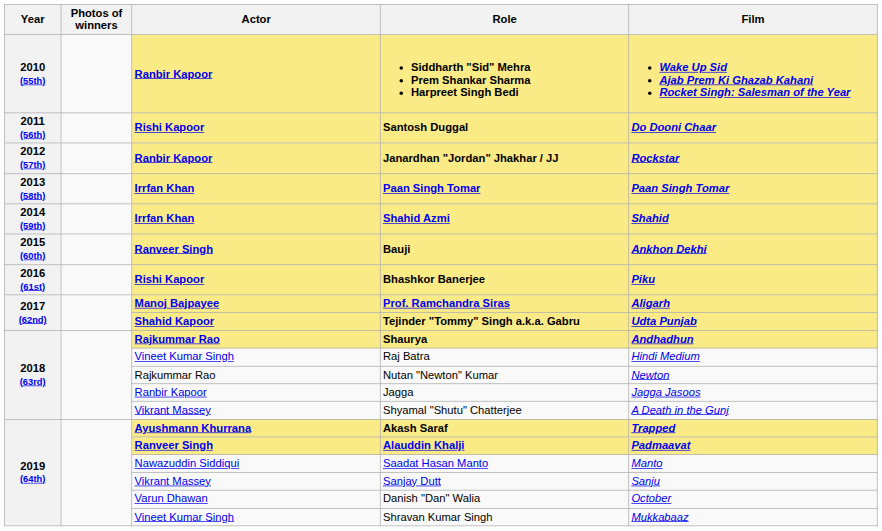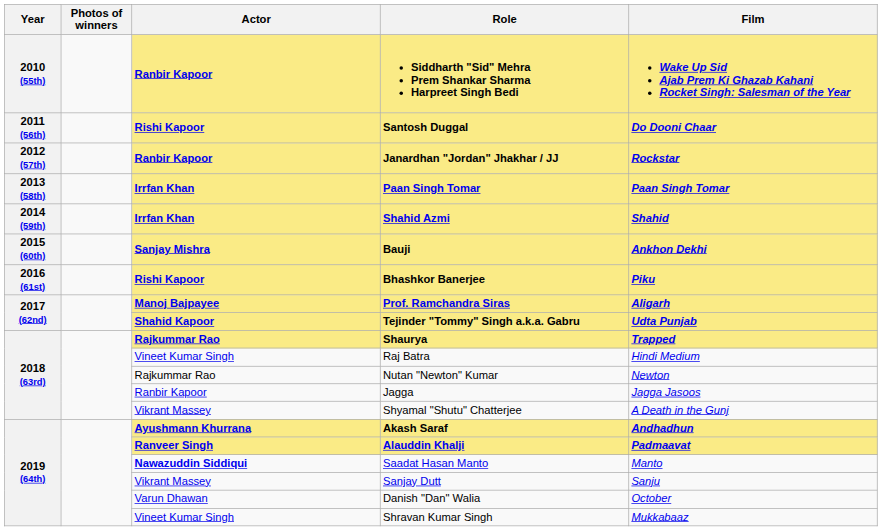Bauji | Actor: Ranveer Singh -> Sanjay Mishra
Shaurya | Film: Andhadhun -> Trapped
Akash Saraf | Film: Trapped -> Andhadhun
Saadat Hasan Manto | Actor: normal -> bold
